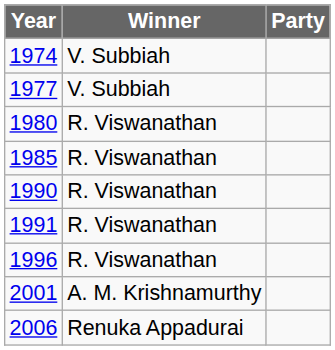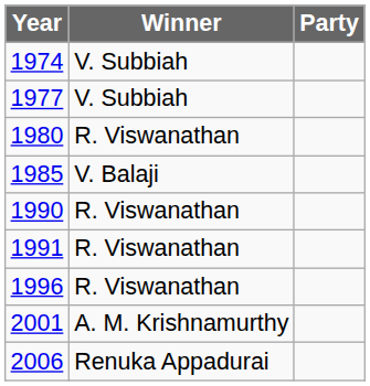1985 | Winner: R. Viswanathan -> V. Balaji
